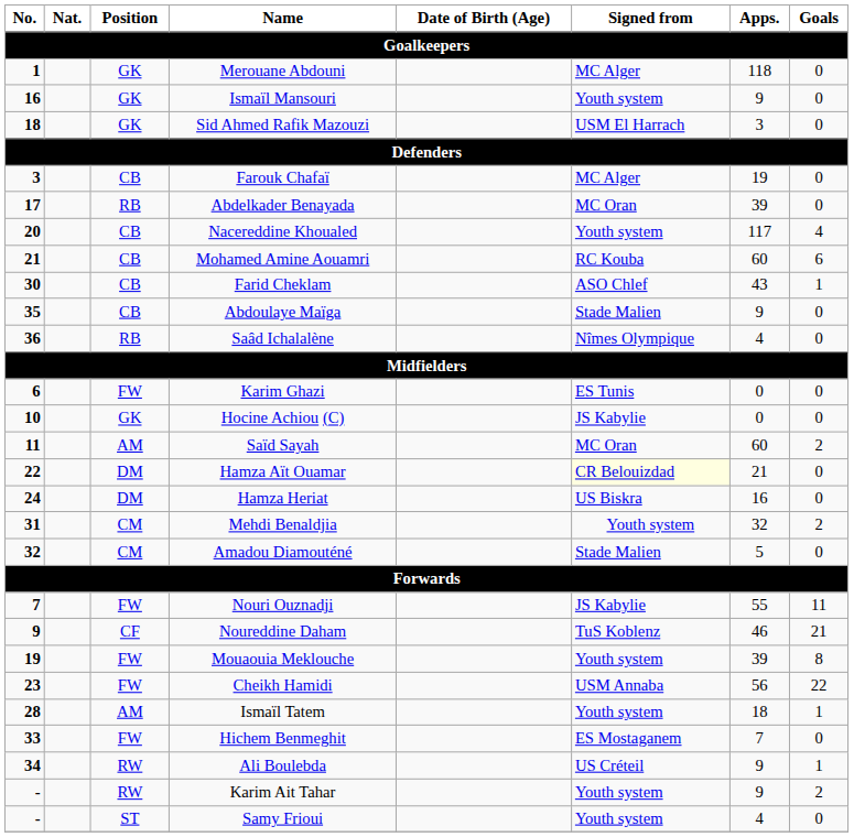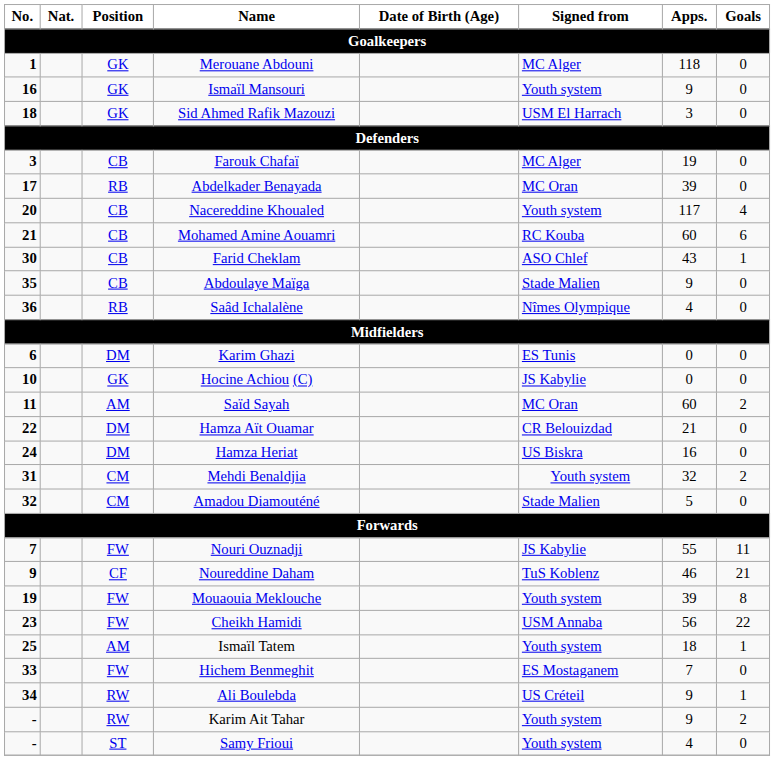Karim Ghazi | Position: FW -> DM
Hamza Aït Ouamar | Signed from: lightyellow background -> no background
Ismaïl Tatem | No.: 28 -> 25
